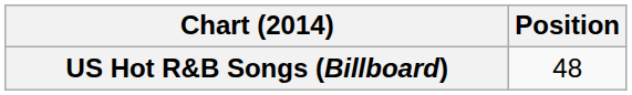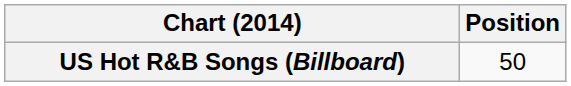US Hot R&B Songs (Billboard) | Position: 48 -> 50
